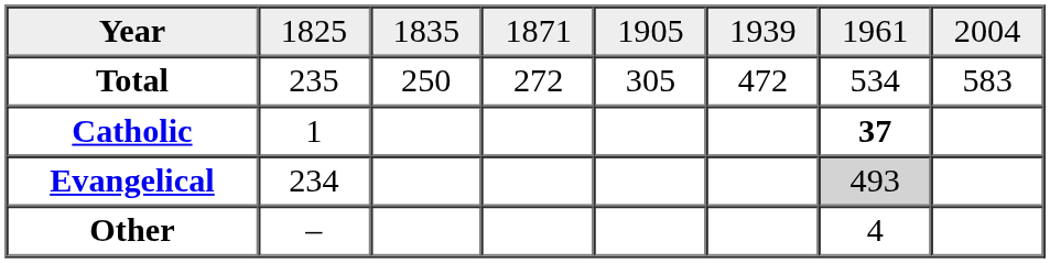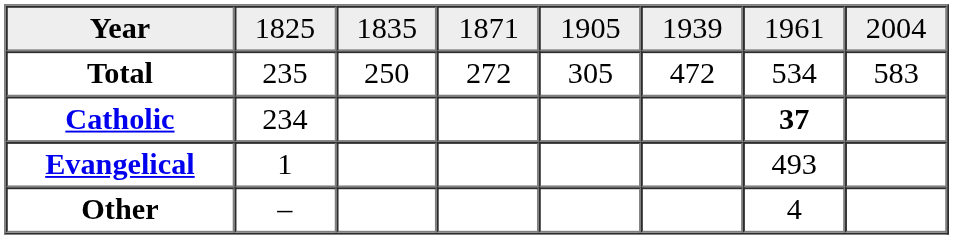Catholic | column 2: 1 -> 234
Evangelical | column 2: 234 -> 1
Evangelical | column 7: lightgrey background -> no background
